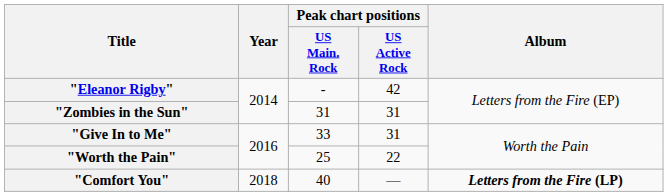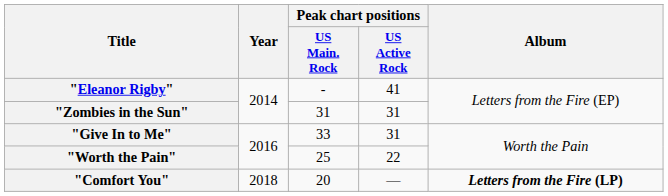"Eleanor Rigby" | Peak chart positions / US Active Rock: 42 -> 41
"Comfort You" | Peak chart positions / US Main. Rock: 40 -> 20
